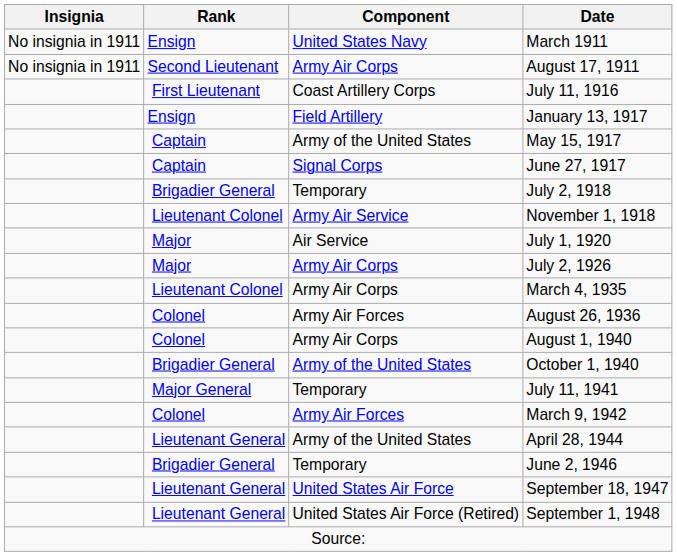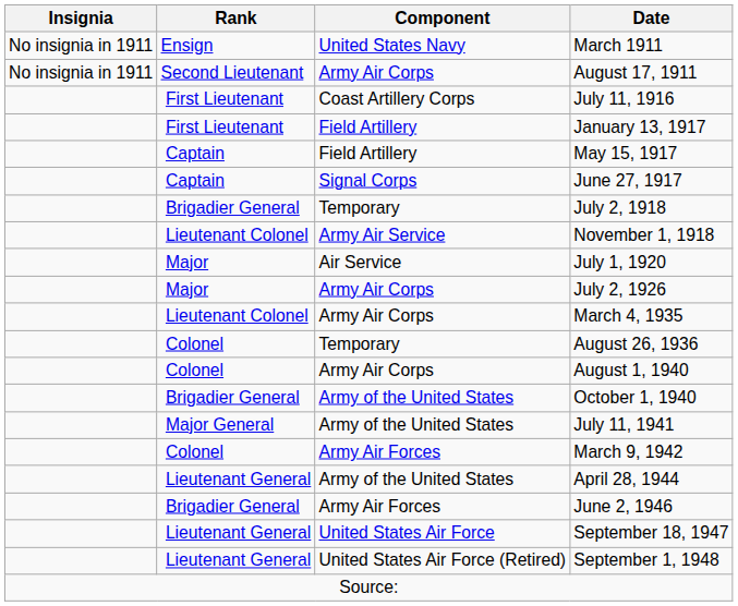January 13, 1917 | Rank: Ensign -> First Lieutenant
May 15, 1917 | Component: Army of the United States -> Field Artillery
August 26, 1936 | Component: Army Air Forces -> Temporary
July 11, 1941 | Component: Temporary -> Army of the United States
June 2, 1946 | Component: Temporary -> Army Air Forces
